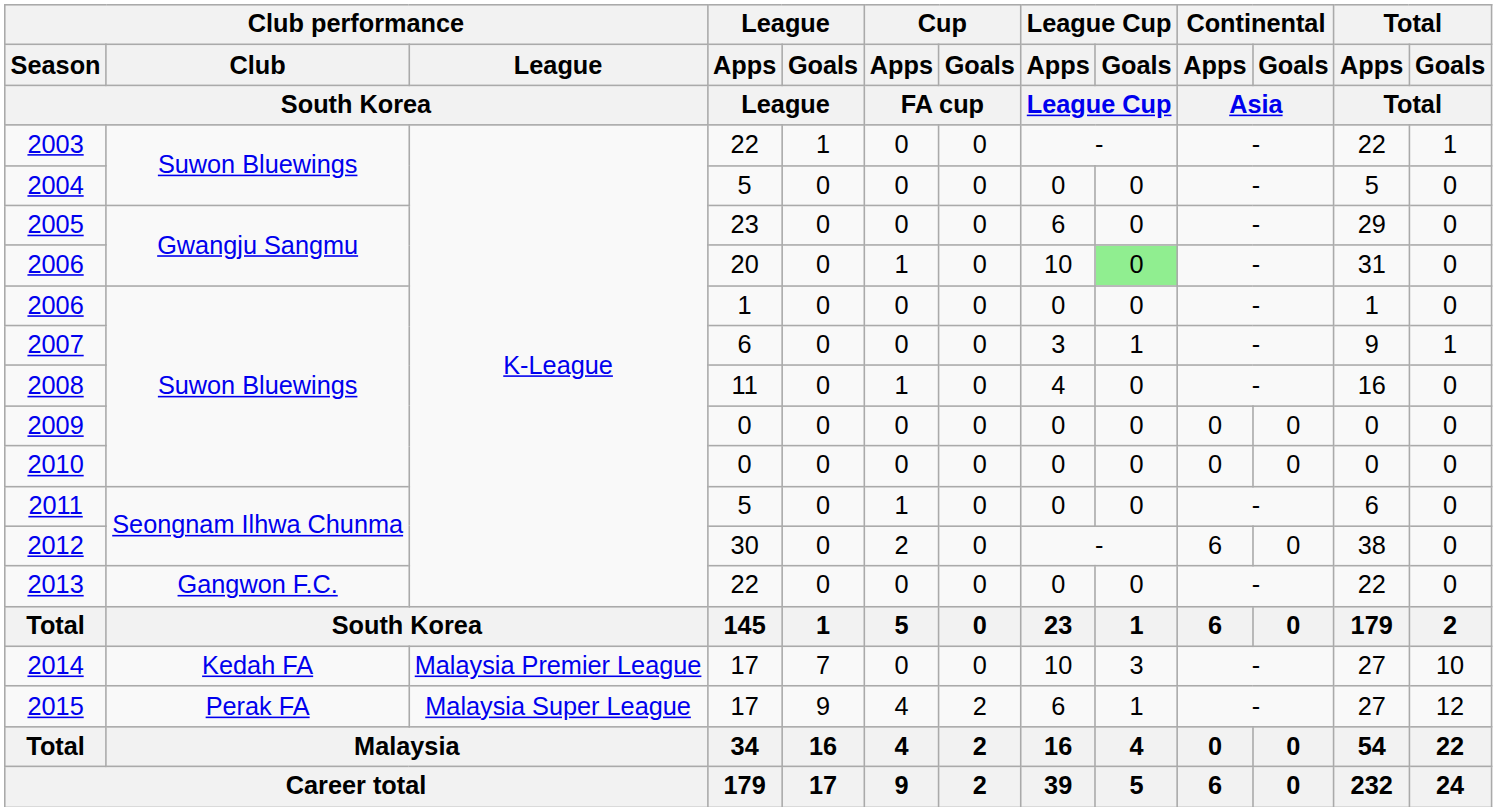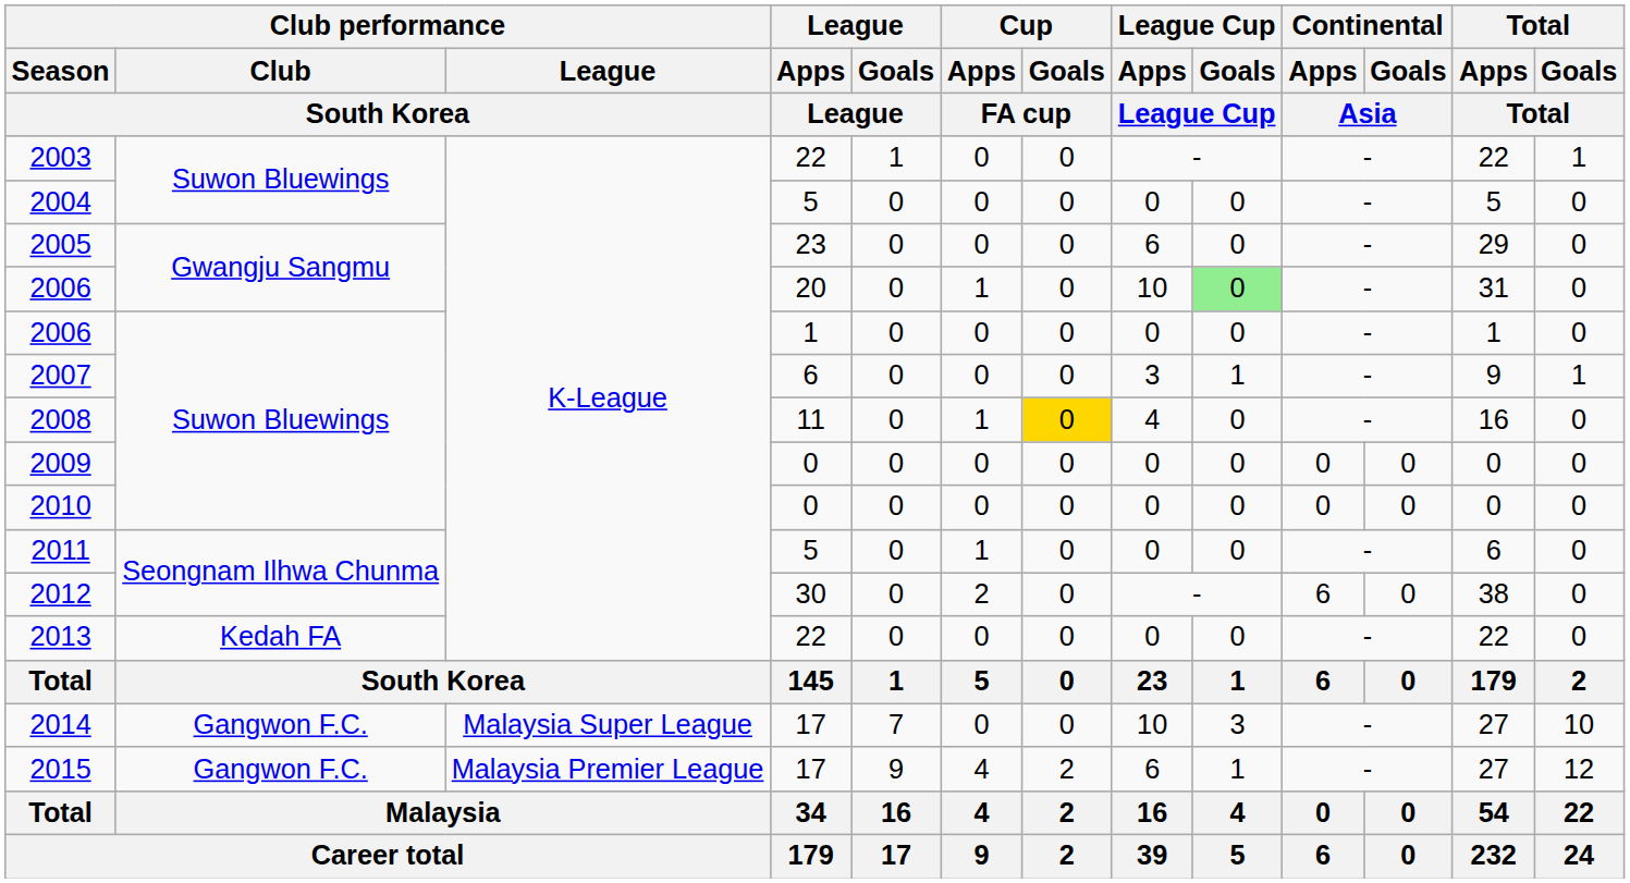2008 | Cup / Goals / FA cup: no background -> gold background
2013 | Club performance / Club / South Korea: Gangwon F.C. -> Kedah FA
2014 | Club performance / Club / South Korea: Kedah FA -> Gangwon F.C.
2014 | Club performance / League / South Korea: Malaysia Premier League -> Malaysia Super League
2015 | Club performance / Club / South Korea: Perak FA -> Gangwon F.C.
2015 | Club performance / League / South Korea: Malaysia Super League -> Malaysia Premier League
